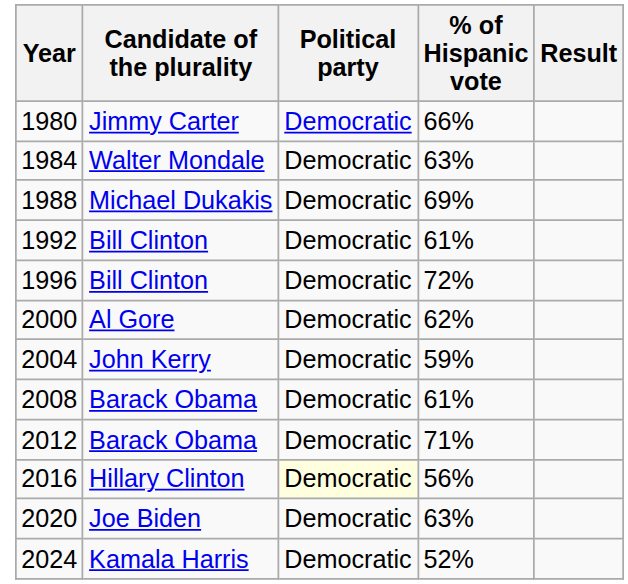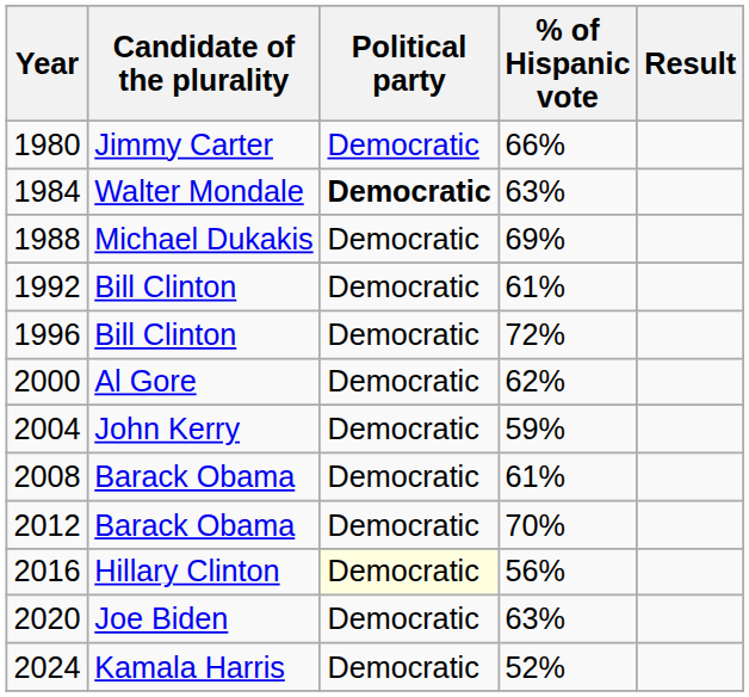1984 | Political party: normal -> bold
2012 | % of Hispanic vote: 71% -> 70%
